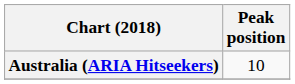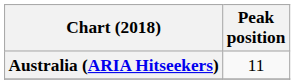Australia (ARIA Hitseekers) | Peak position: 10 -> 11
